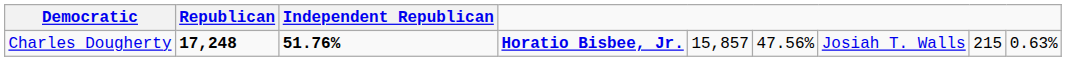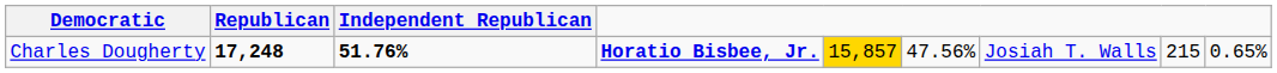Charles Dougherty | column 5: no background -> gold background
Charles Dougherty | column 9: 0.63% -> 0.65%
